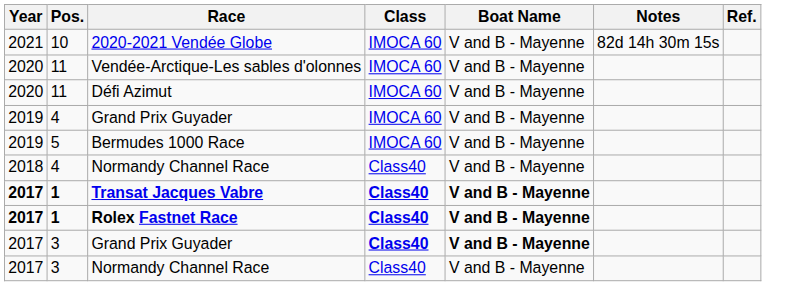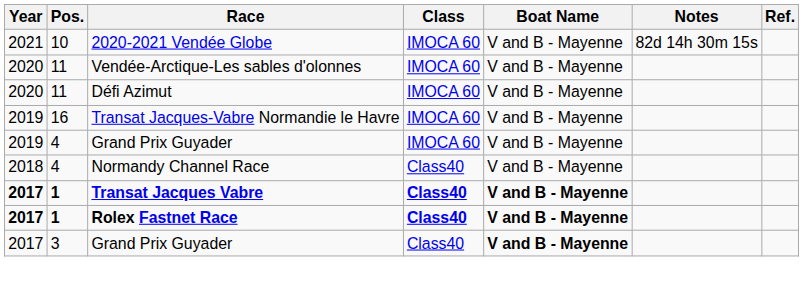+ row: 2019 | 16 | Transat Jacques-Vabre Normandie le Havre | IMOCA 60 | V and B - Mayenne
- row: 2019 | 5 | Bermudes 1000 Race | IMOCA 60 | V and B - Mayenne
3 / Grand Prix Guyader | Class: bold -> normal
- row: 2017 | 3 | Normandy Channel Race | Class40 | V and B - Mayenne
